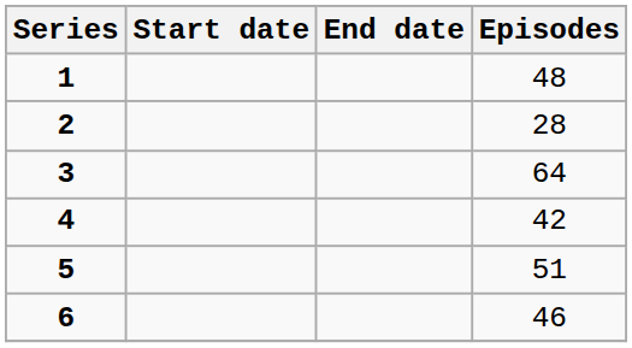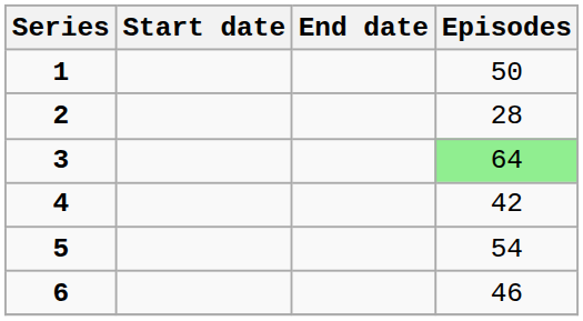1 | Episodes: 48 -> 50
3 | Episodes: no background -> lightgreen background
5 | Episodes: 51 -> 54
